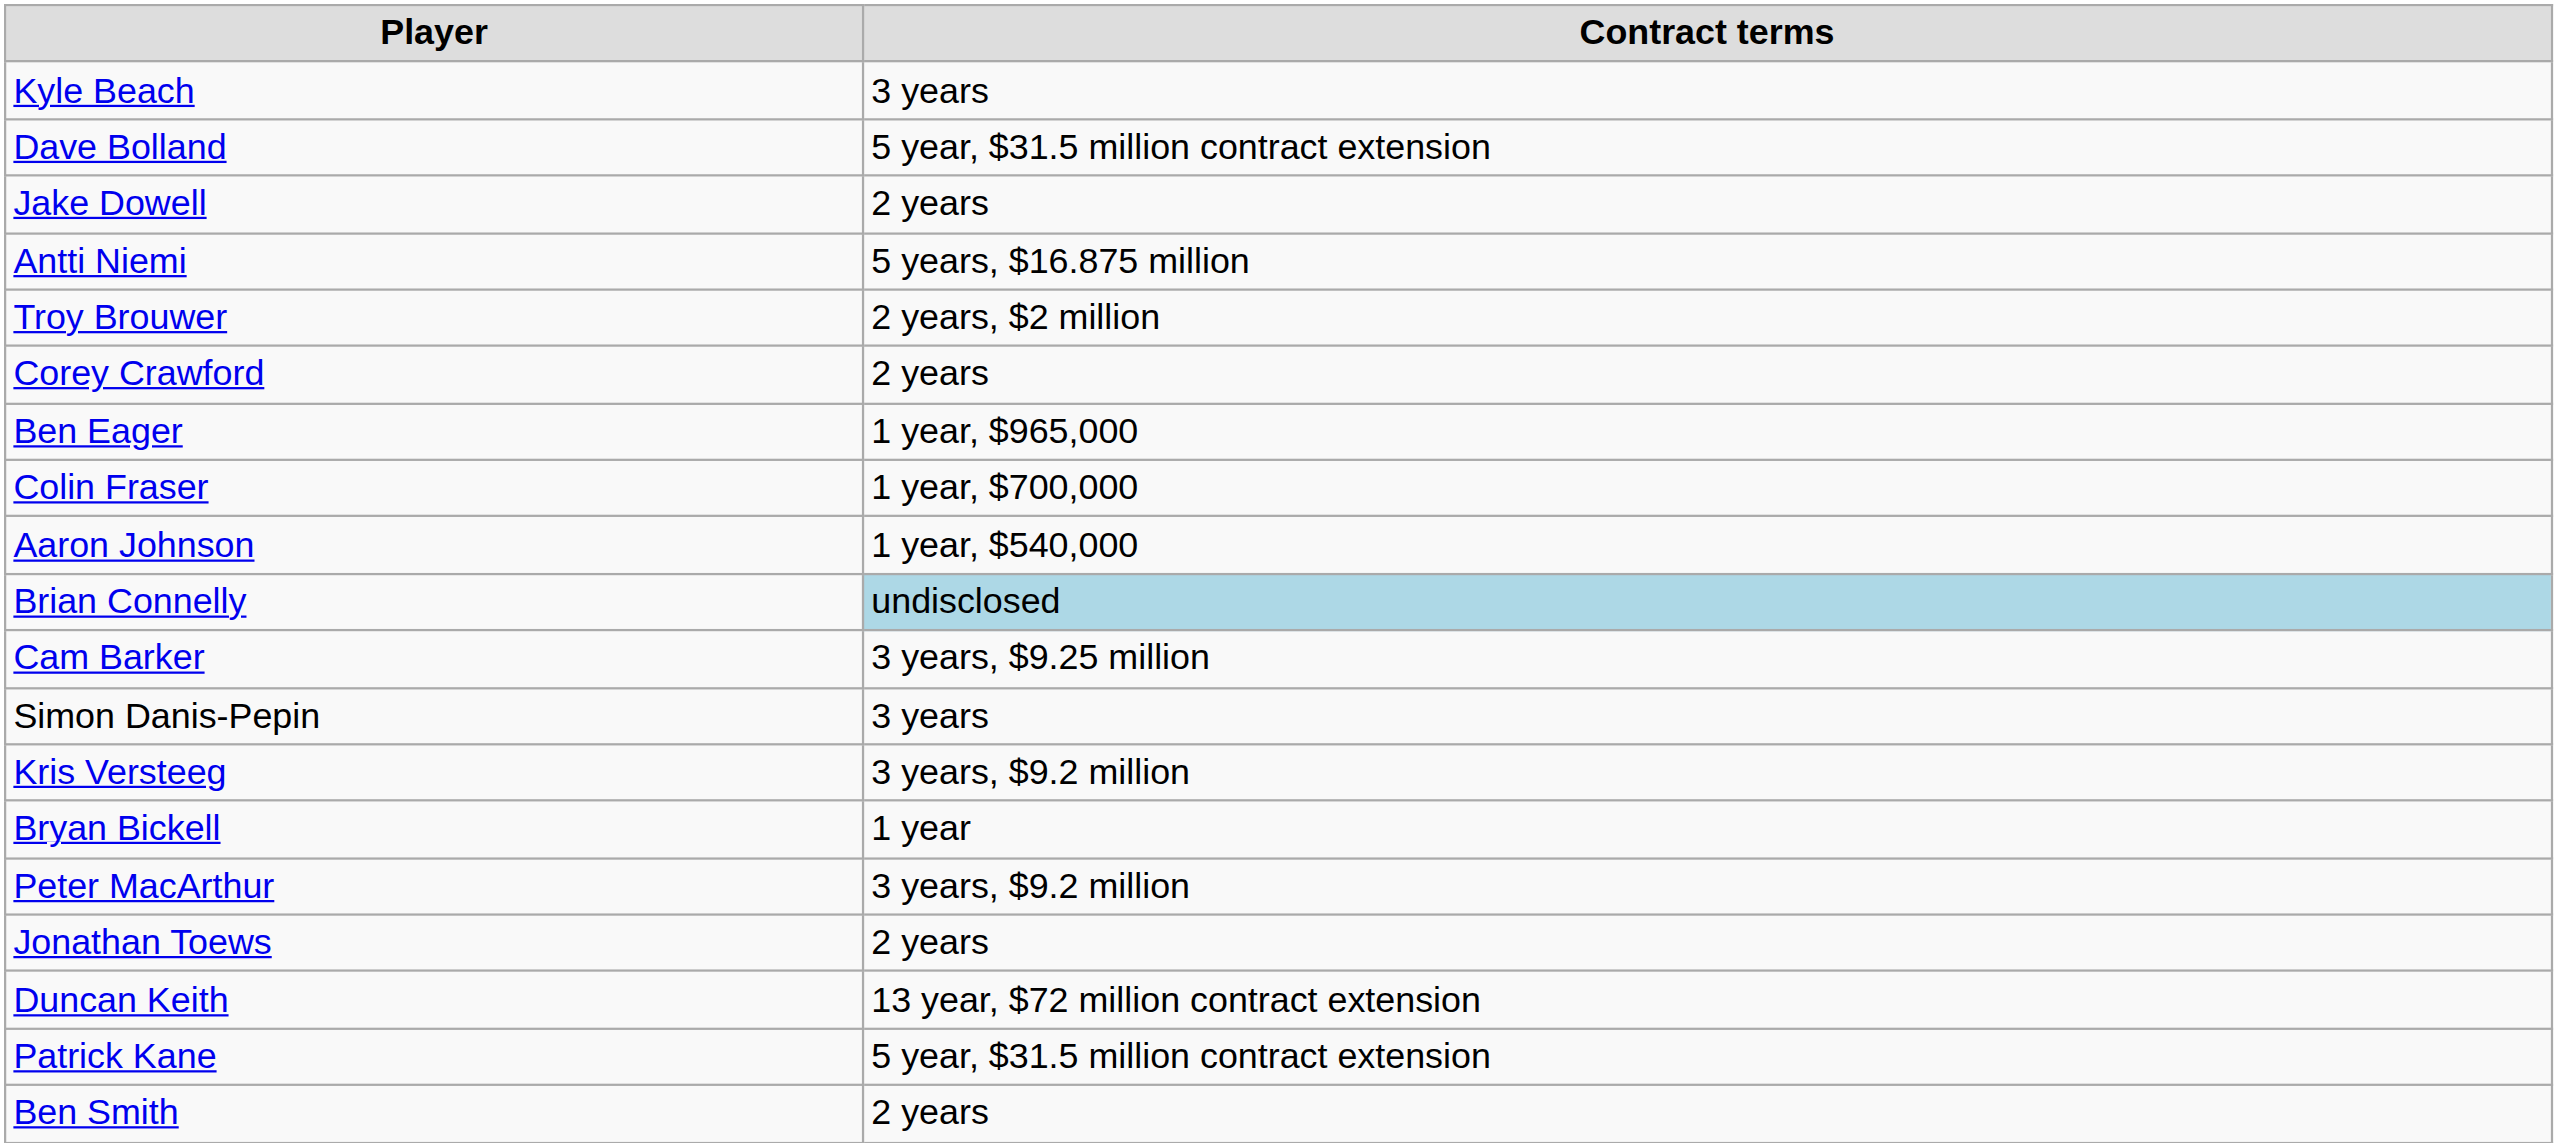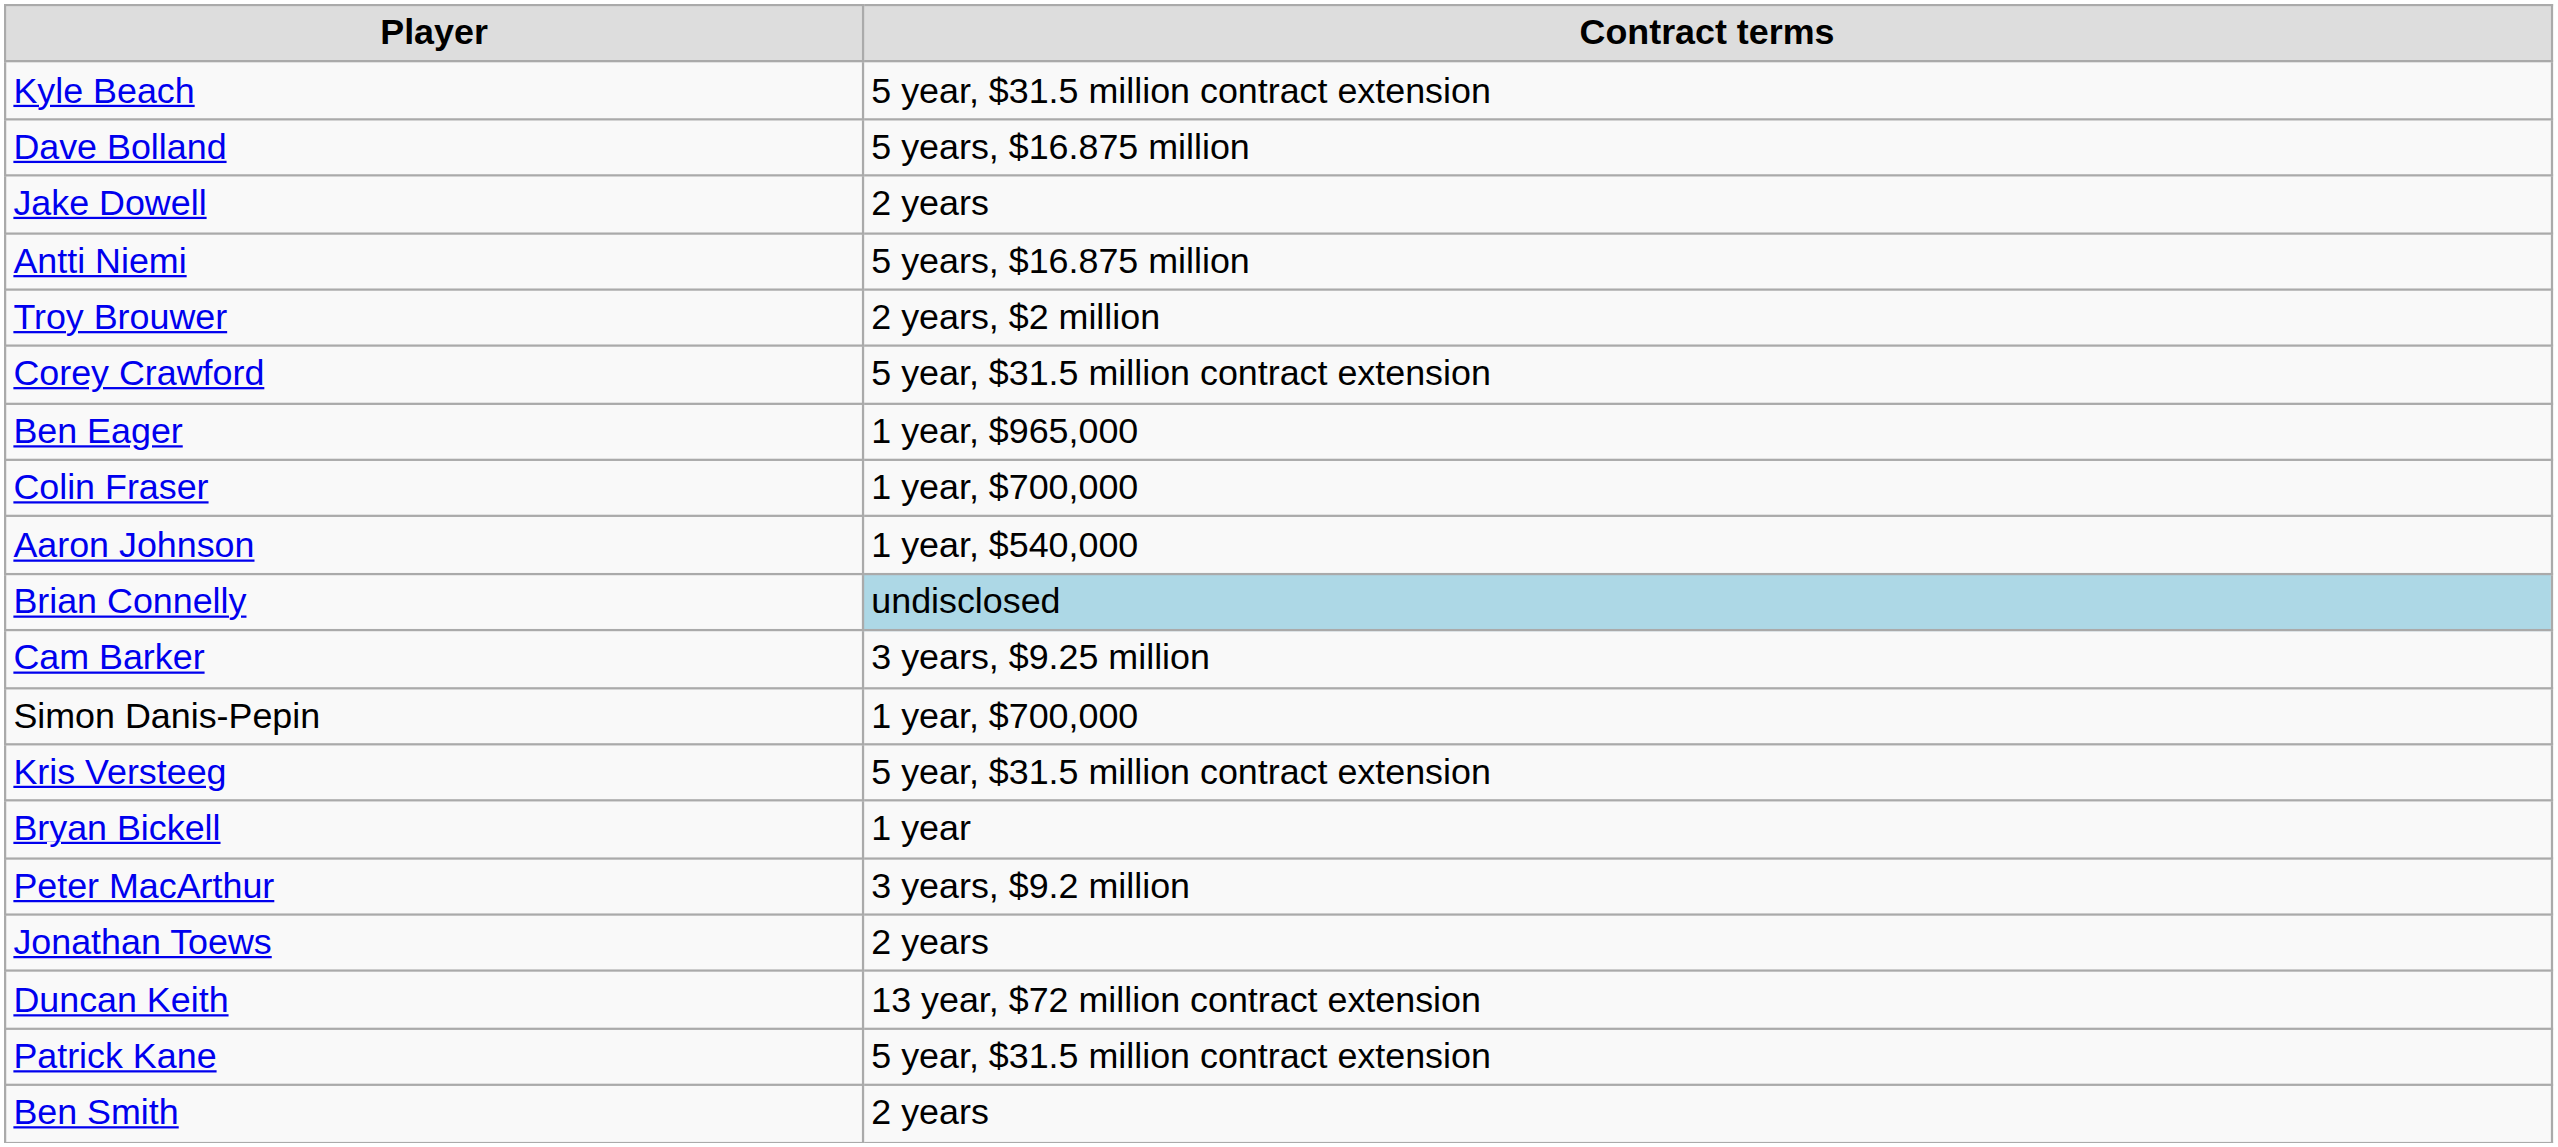Kyle Beach | Contract terms: 3 years -> 5 year, $31.5 million contract extension
Dave Bolland | Contract terms: 5 year, $31.5 million contract extension -> 5 years, $16.875 million
Corey Crawford | Contract terms: 2 years -> 5 year, $31.5 million contract extension
Simon Danis-Pepin | Contract terms: 3 years -> 1 year, $700,000
Kris Versteeg | Contract terms: 3 years, $9.2 million -> 5 year, $31.5 million contract extension
